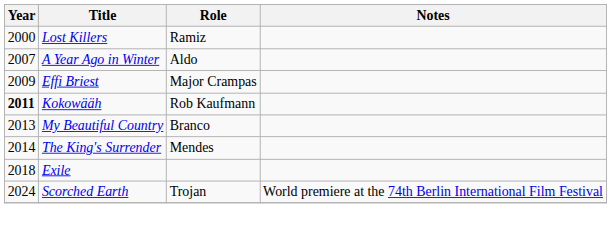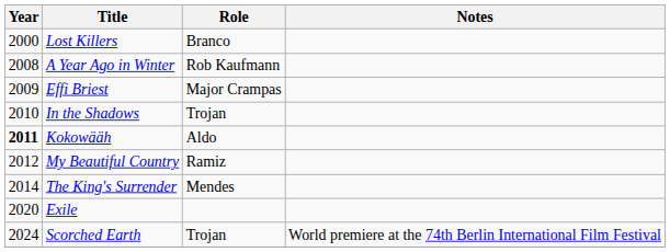Lost Killers | Role: Ramiz -> Branco
A Year Ago in Winter | Year: 2007 -> 2008
A Year Ago in Winter | Role: Aldo -> Rob Kaufmann
+ row: 2010 | In the Shadows | Trojan
Kokowääh | Role: Rob Kaufmann -> Aldo
My Beautiful Country | Year: 2013 -> 2012
My Beautiful Country | Role: Branco -> Ramiz
Exile | Year: 2018 -> 2020
